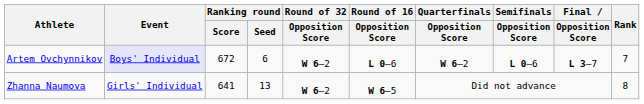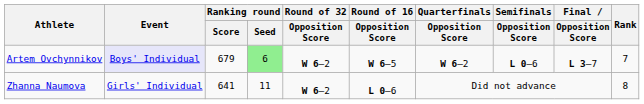Artem Ovchynnikov | Ranking round / Score: 672 -> 679
Artem Ovchynnikov | Ranking round / Seed: no background -> lightgreen background
Artem Ovchynnikov | Round of 16 / Opposition Score: L 0–6 -> W 6–5
Zhanna Naumova | Ranking round / Seed: 13 -> 11
Zhanna Naumova | Round of 16 / Opposition Score: W 6–5 -> L 0–6
